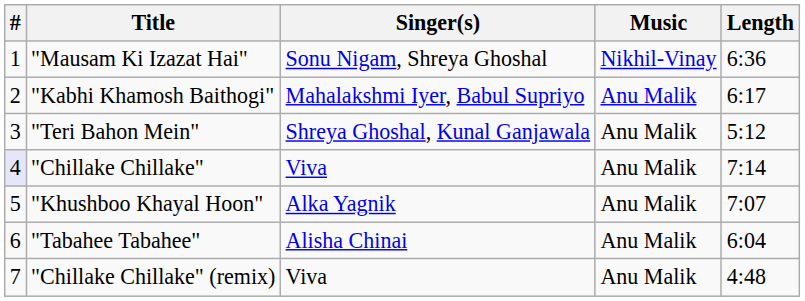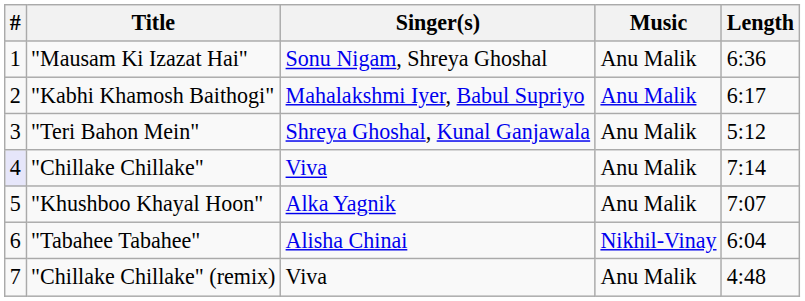"Mausam Ki Izazat Hai" | Music: Nikhil-Vinay -> Anu Malik
"Tabahee Tabahee" | Music: Anu Malik -> Nikhil-Vinay
